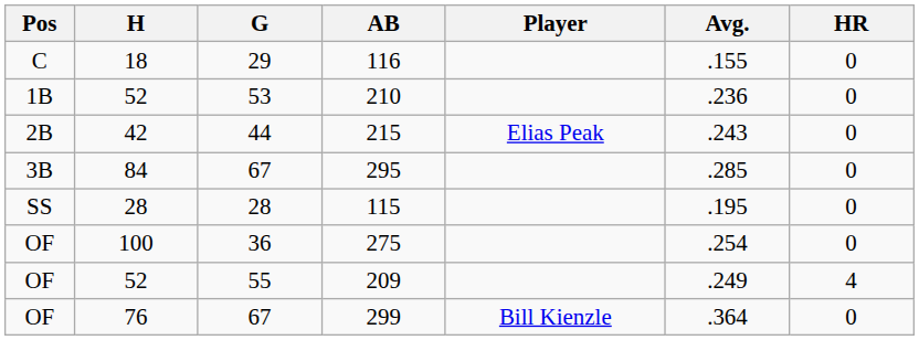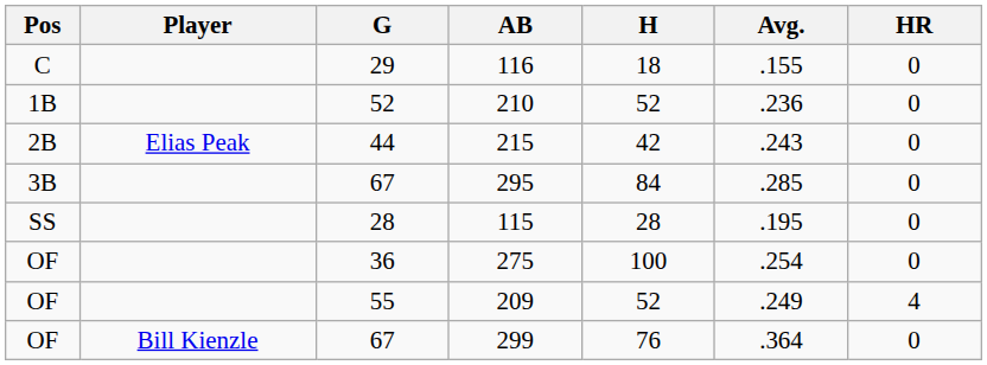columns swapped: Player <-> H
210 | G: 53 -> 52
